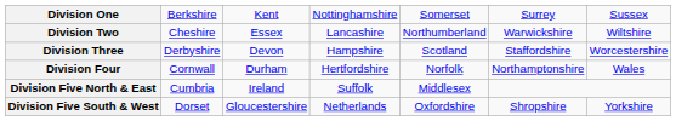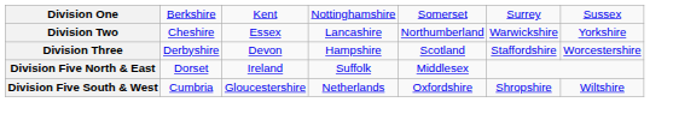Division Two | column 7: Wiltshire -> Yorkshire
- row: Division Four | Cornwall | Durham | Hertfordshire | Norfolk | Northamptonshire | Wales
Division Five North & East | column 2: Cumbria -> Dorset
Division Five South & West | column 2: Dorset -> Cumbria
Division Five South & West | column 7: Yorkshire -> Wiltshire
